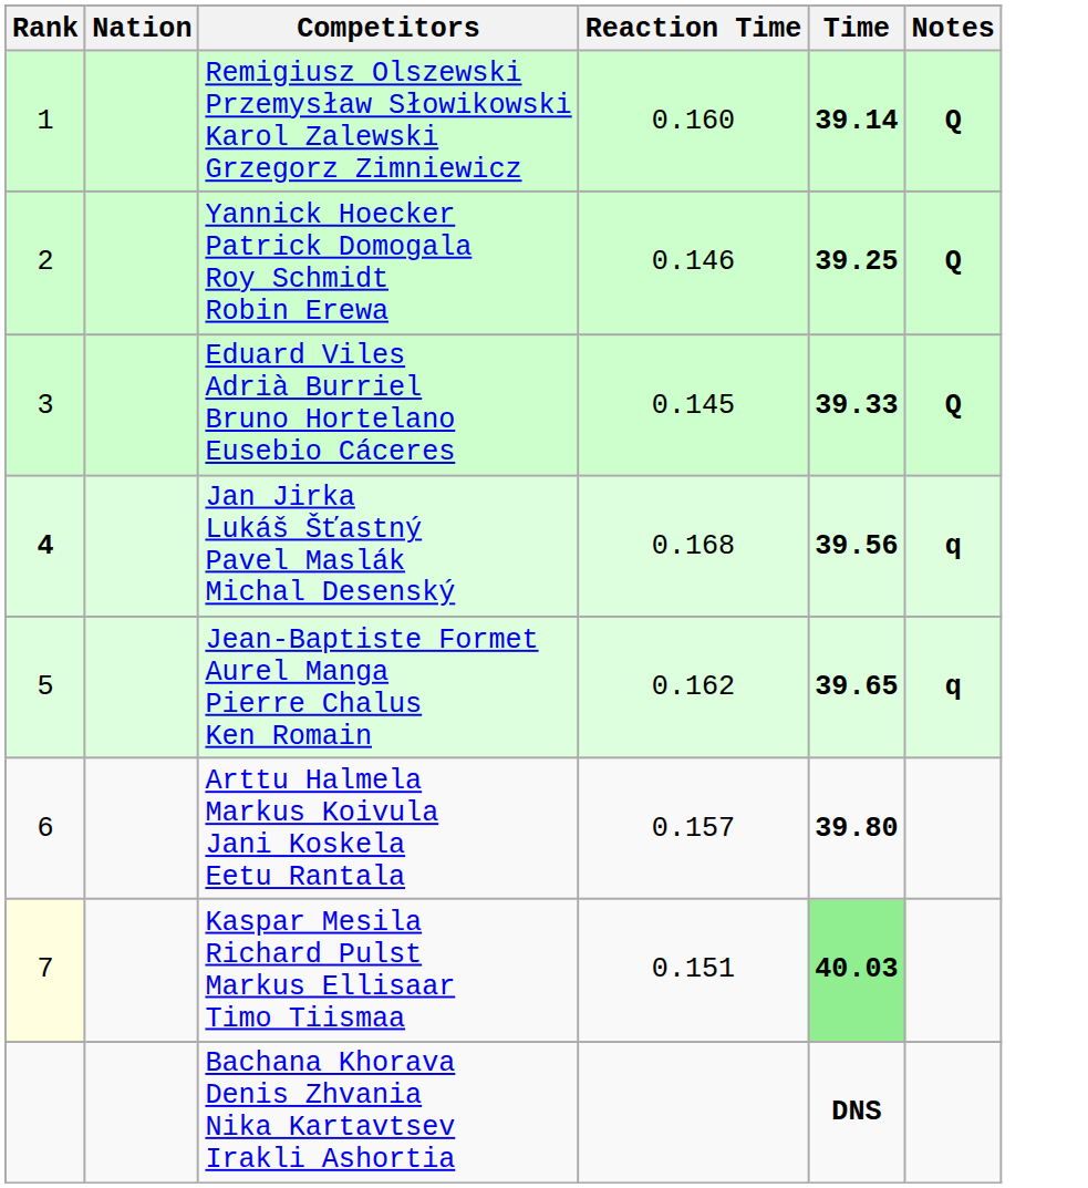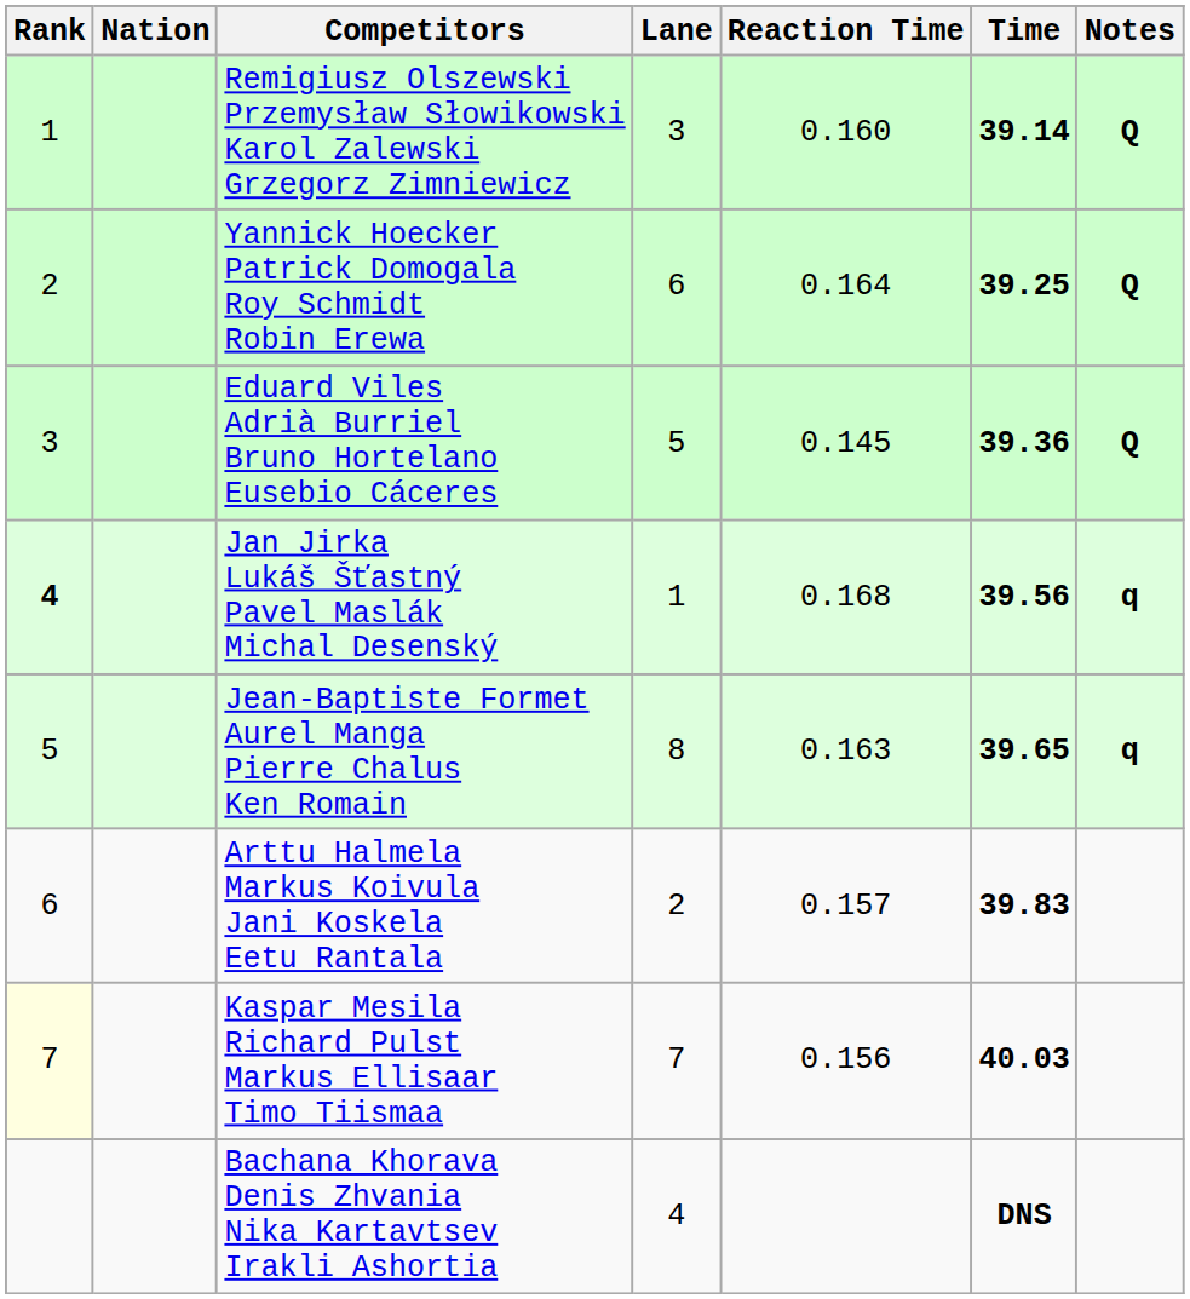+ column: Lane | 3 | 6 | 5 | 1 | 8 | 2 | 7 | 4
Yannick Hoecker Patrick Domogala Roy Schmidt Robin Erewa | Reaction Time: 0.146 -> 0.164
Eduard Viles Adrià Burriel Bruno Hortelano Eusebio Cáceres | Time: 39.33 -> 39.36
Jean-Baptiste Formet Aurel Manga Pierre Chalus Ken Romain | Reaction Time: 0.162 -> 0.163
Arttu Halmela Markus Koivula Jani Koskela Eetu Rantala | Time: 39.80 -> 39.83
Kaspar Mesila Richard Pulst Markus Ellisaar Timo Tiismaa | Reaction Time: 0.151 -> 0.156
Kaspar Mesila Richard Pulst Markus Ellisaar Timo Tiismaa | Time: lightgreen background -> no background
